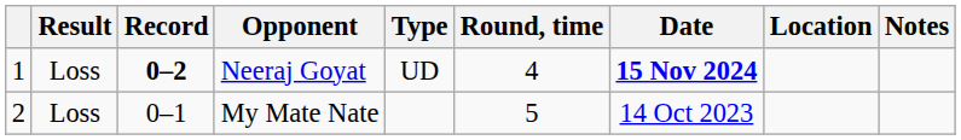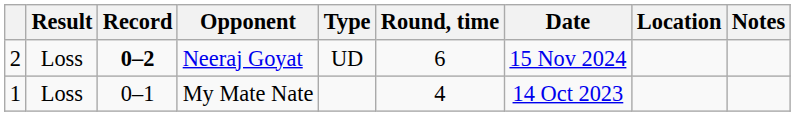Neeraj Goyat | column 1: 1 -> 2
Neeraj Goyat | Round, time: 4 -> 6
Neeraj Goyat | Date: bold -> normal
My Mate Nate | column 1: 2 -> 1
My Mate Nate | Round, time: 5 -> 4
